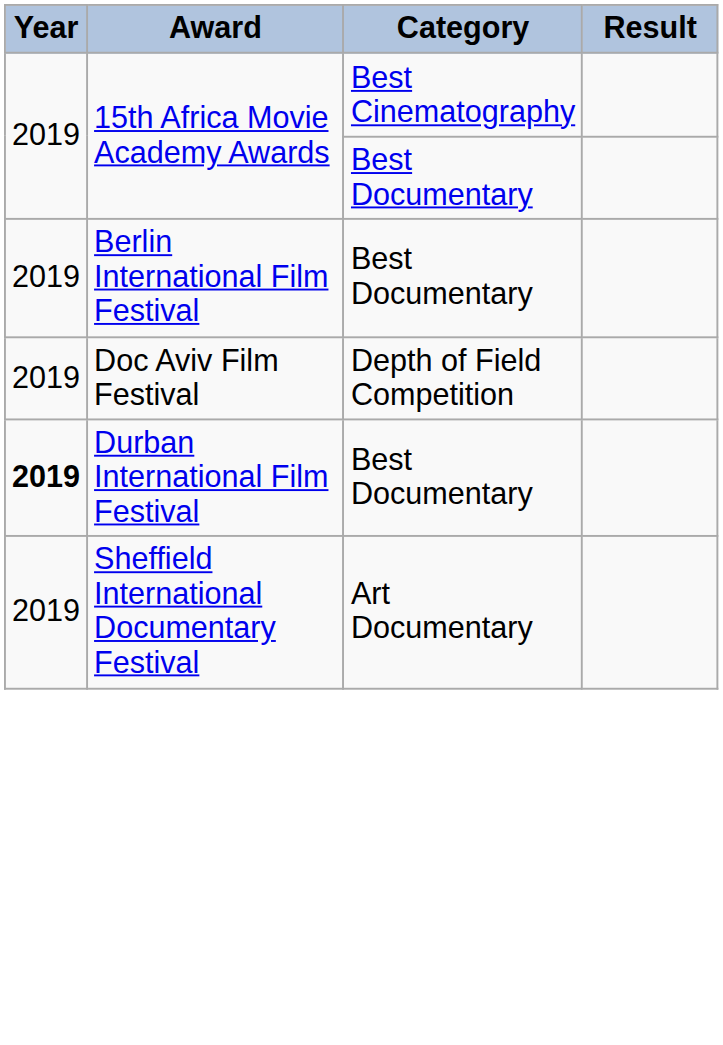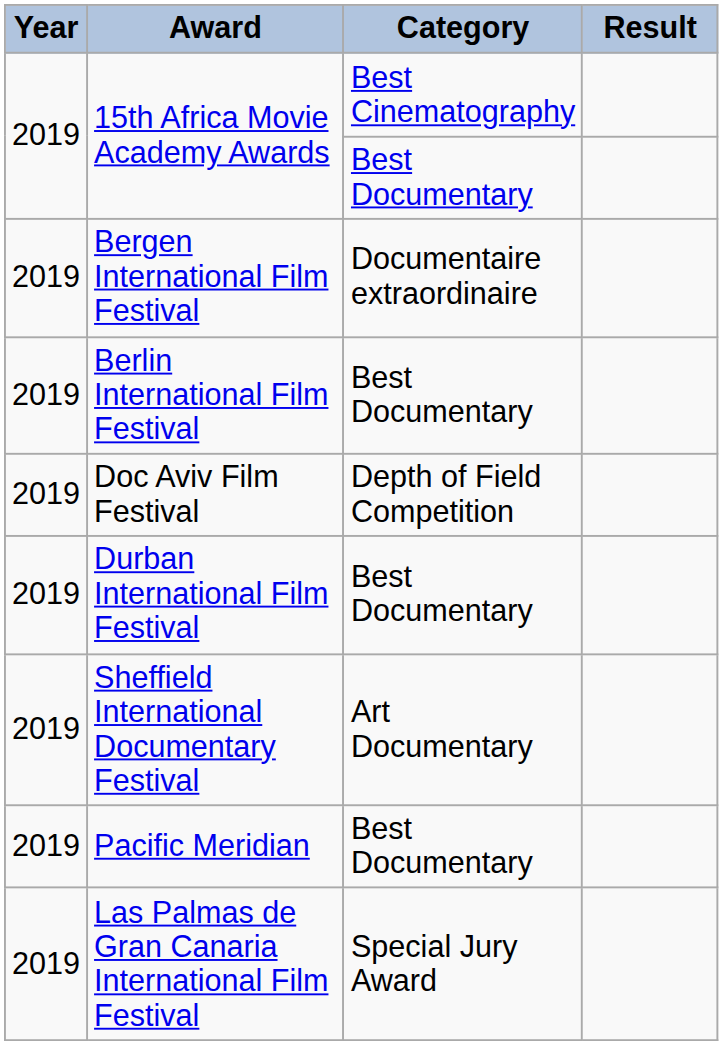+ row: 2019 | Bergen International Film Festival | Documentaire extraordinaire
Durban International Film Festival | Year: bold -> normal
+ row: 2019 | Pacific Meridian | Best Documentary
+ row: 2019 | Las Palmas de Gran Canaria International Film Festival | Special Jury Award
